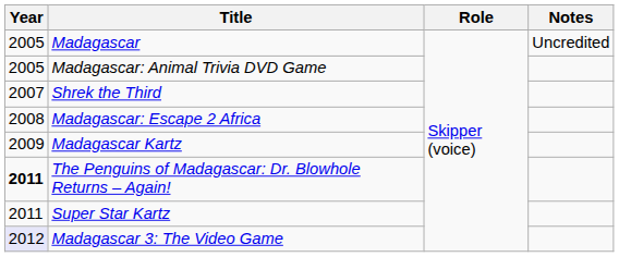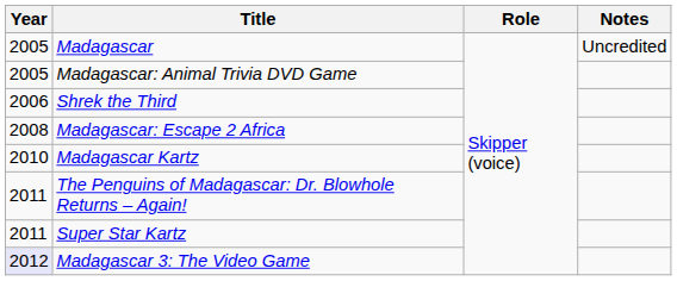Shrek the Third | Year: 2007 -> 2006
Madagascar Kartz | Year: 2009 -> 2010
The Penguins of Madagascar: Dr. Blowhole Returns – Again! | Year: bold -> normal
